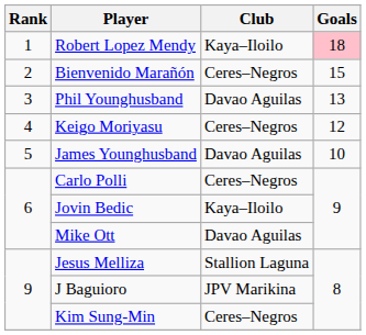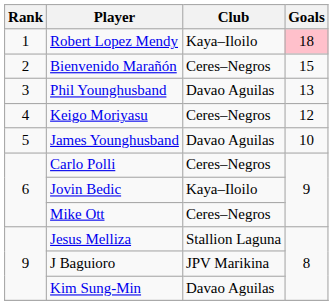Mike Ott | Club: Davao Aguilas -> Ceres–Negros
Kim Sung-Min | Club: Ceres–Negros -> Davao Aguilas
